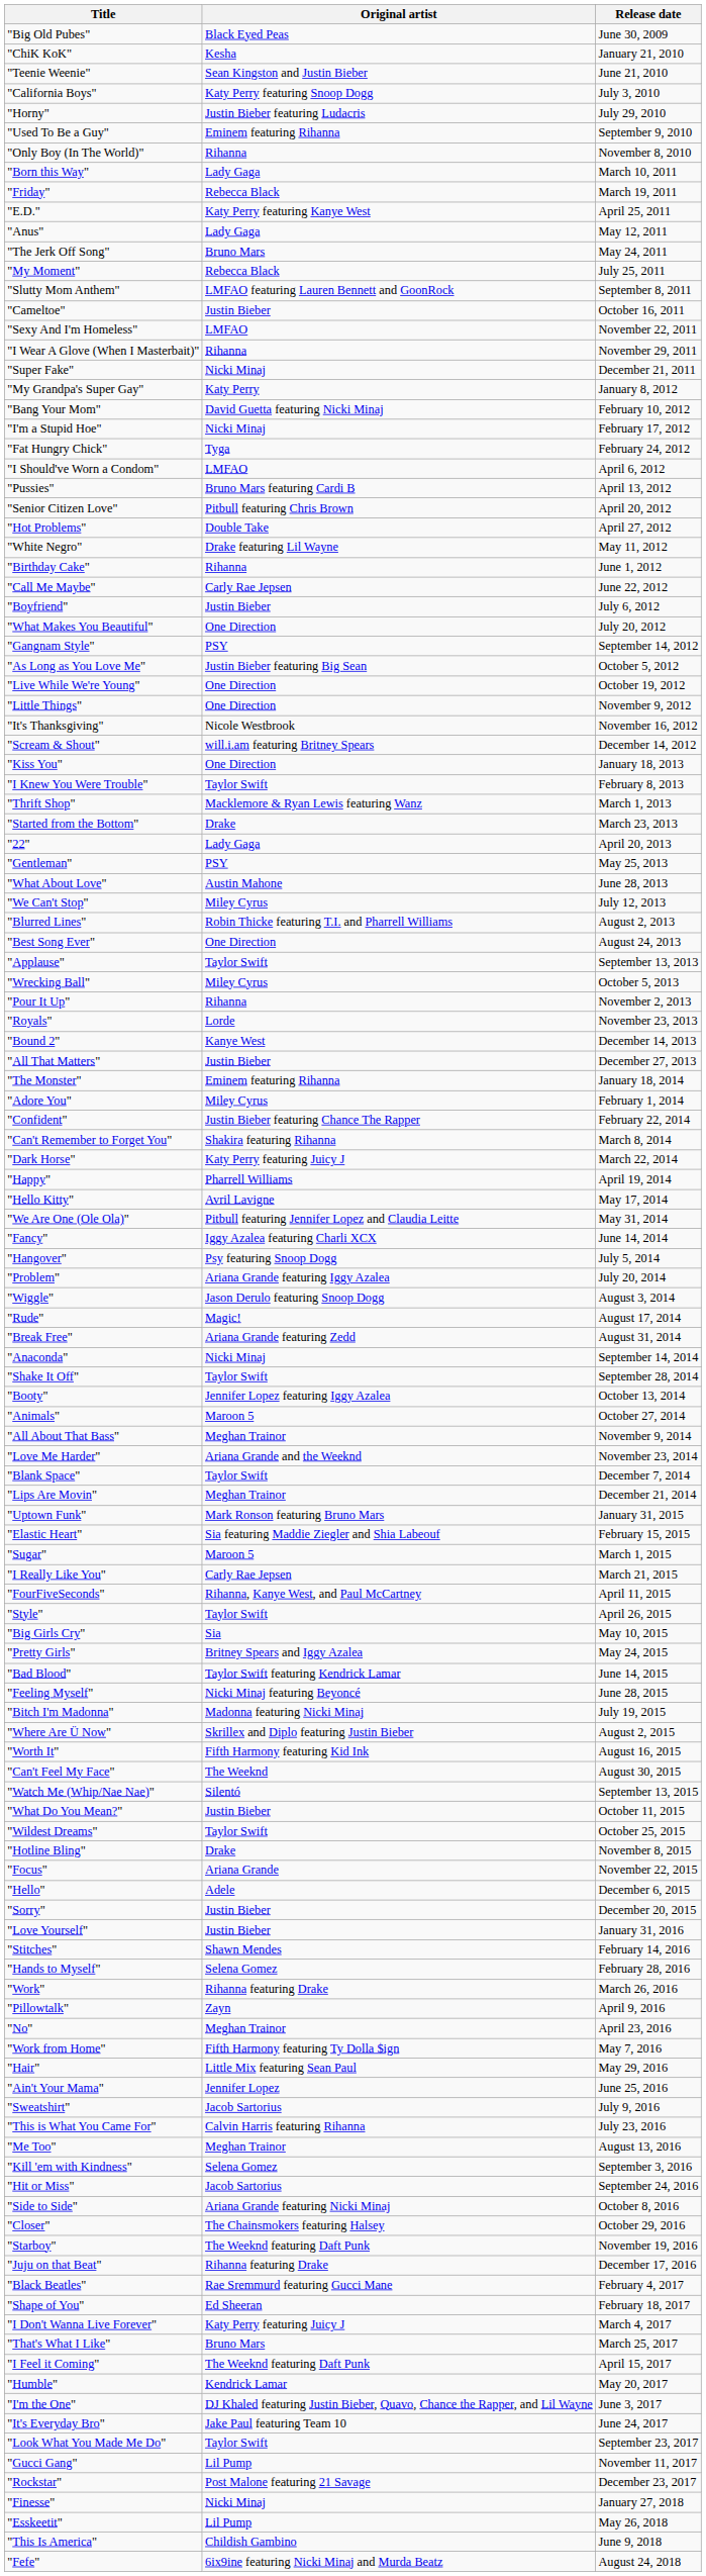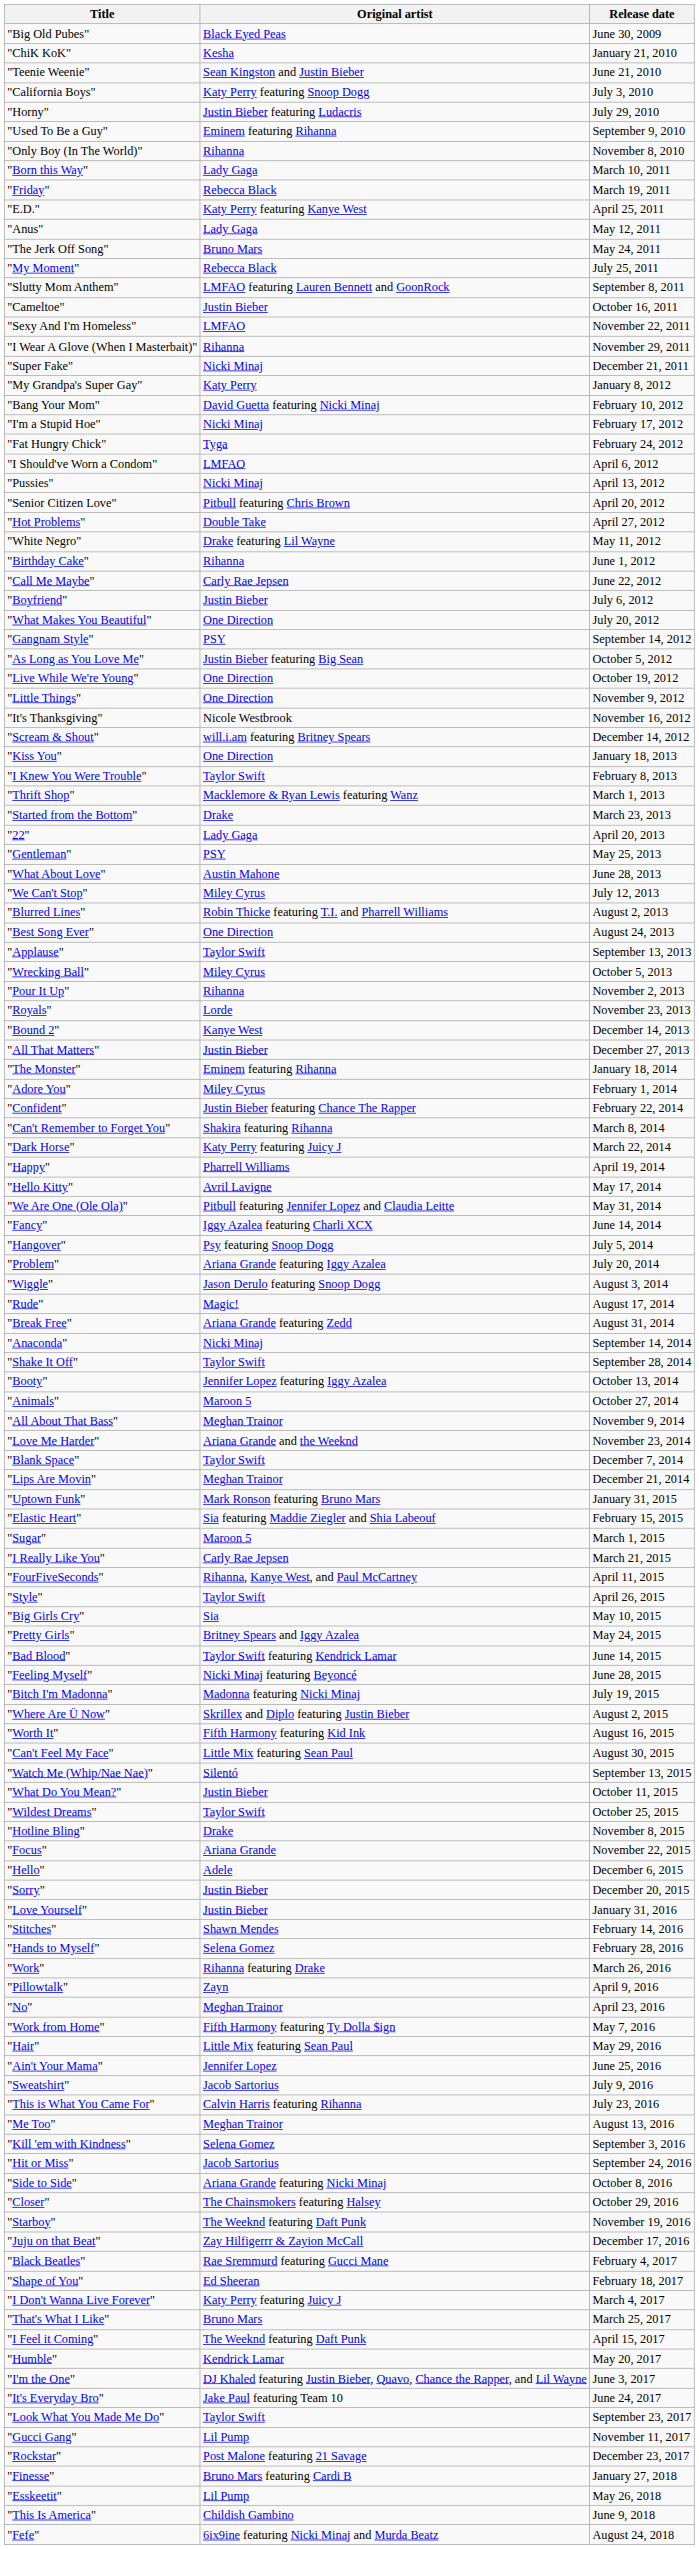"Pussies" | Original artist: Bruno Mars featuring Cardi B -> Nicki Minaj
"Can't Feel My Face" | Original artist: The Weeknd -> Little Mix featuring Sean Paul
"Juju on that Beat" | Original artist: Rihanna featuring Drake -> Zay Hilfigerrr & Zayion McCall
"Finesse" | Original artist: Nicki Minaj -> Bruno Mars featuring Cardi B
